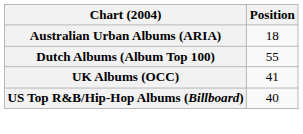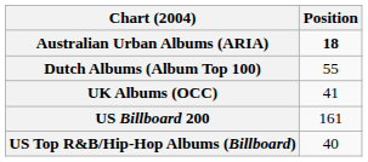Australian Urban Albums (ARIA) | Position: normal -> bold
+ row: US Billboard 200 | 161
